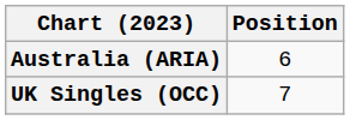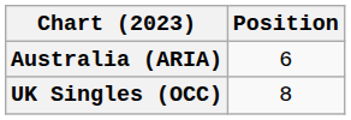UK Singles (OCC) | Position: 7 -> 8
